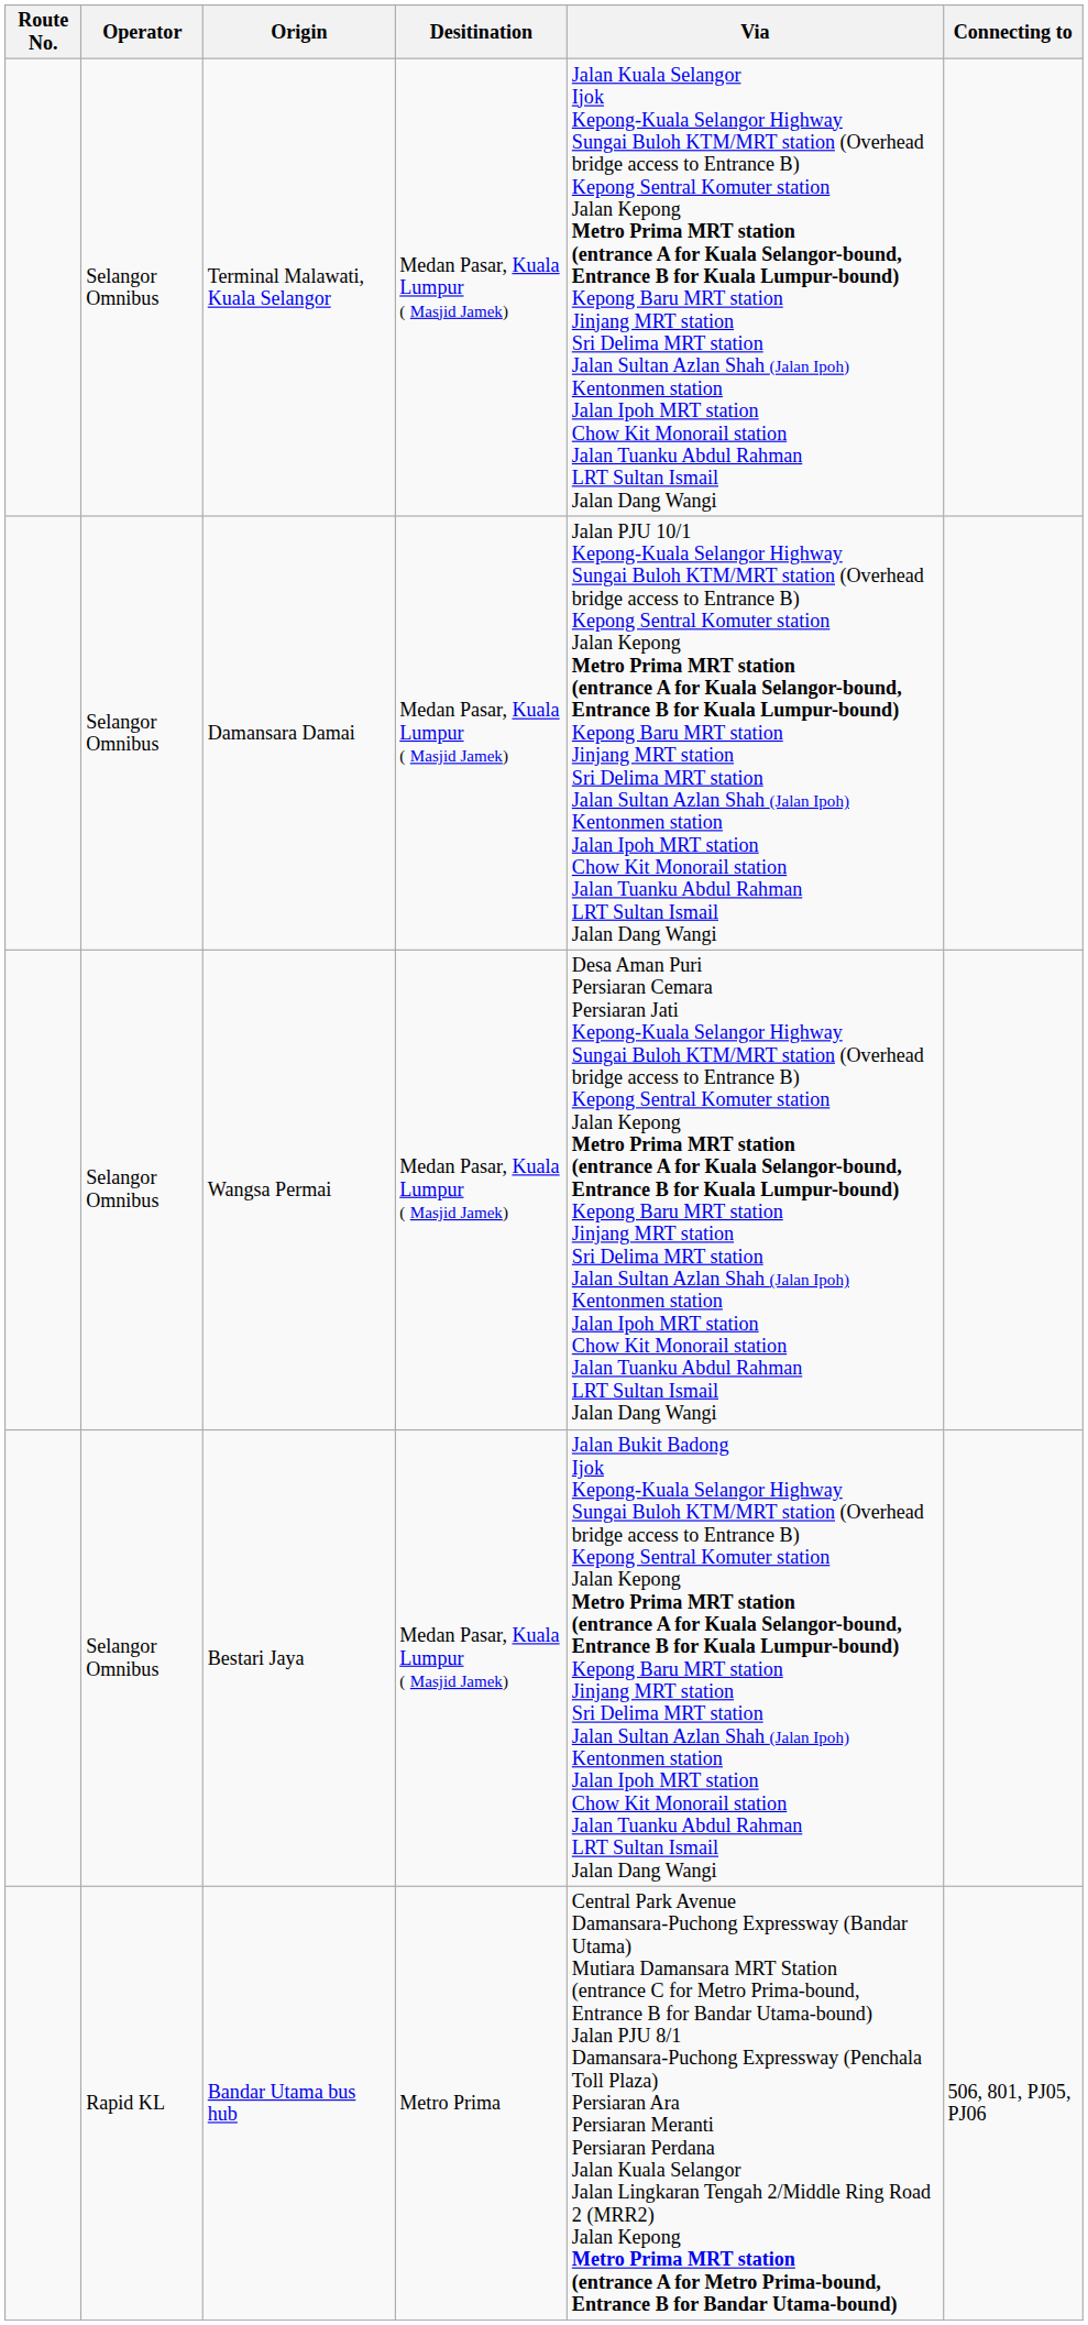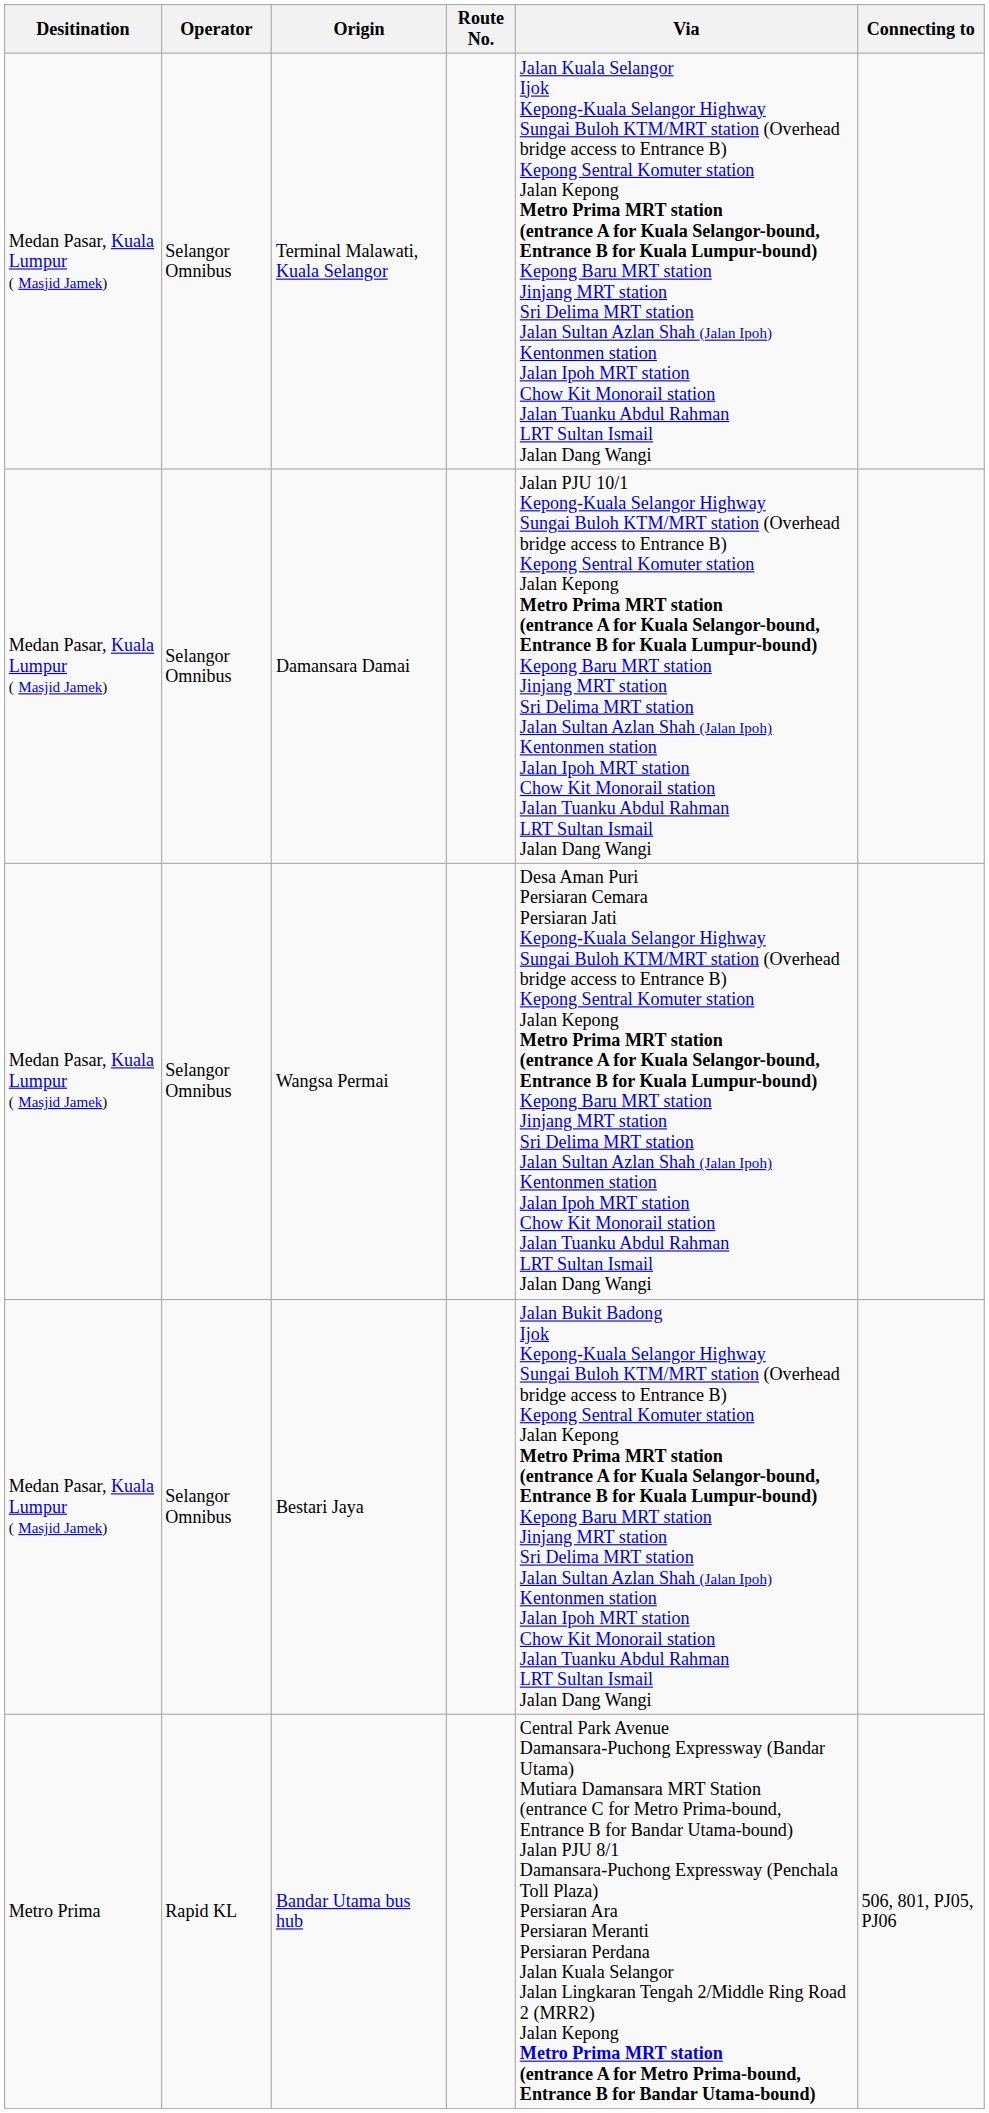columns swapped: Route No. <-> Desitination
